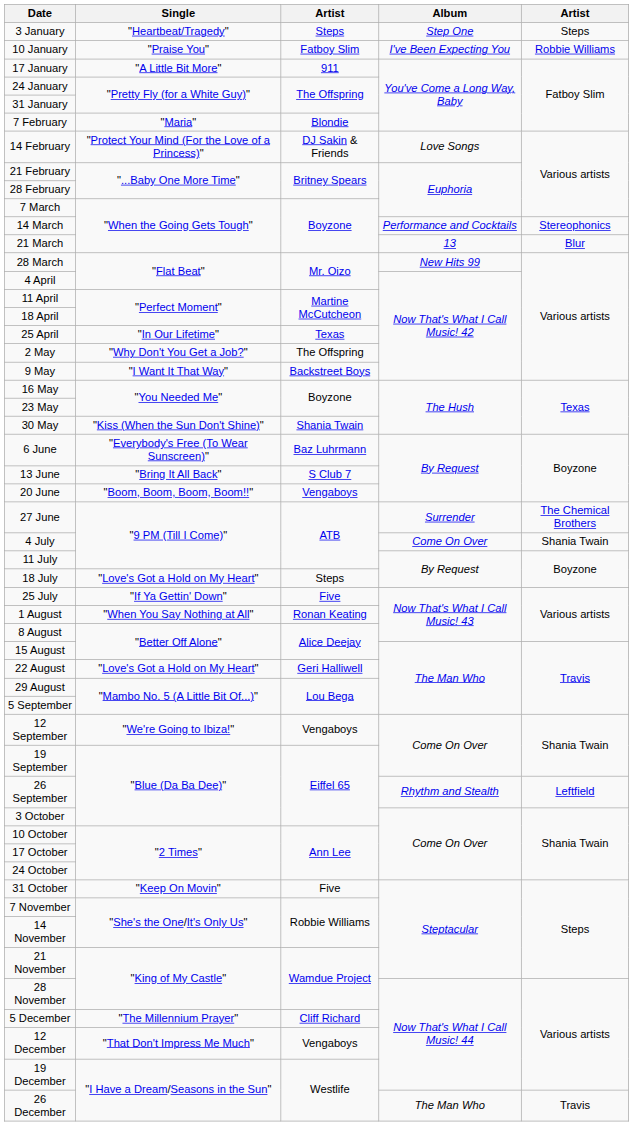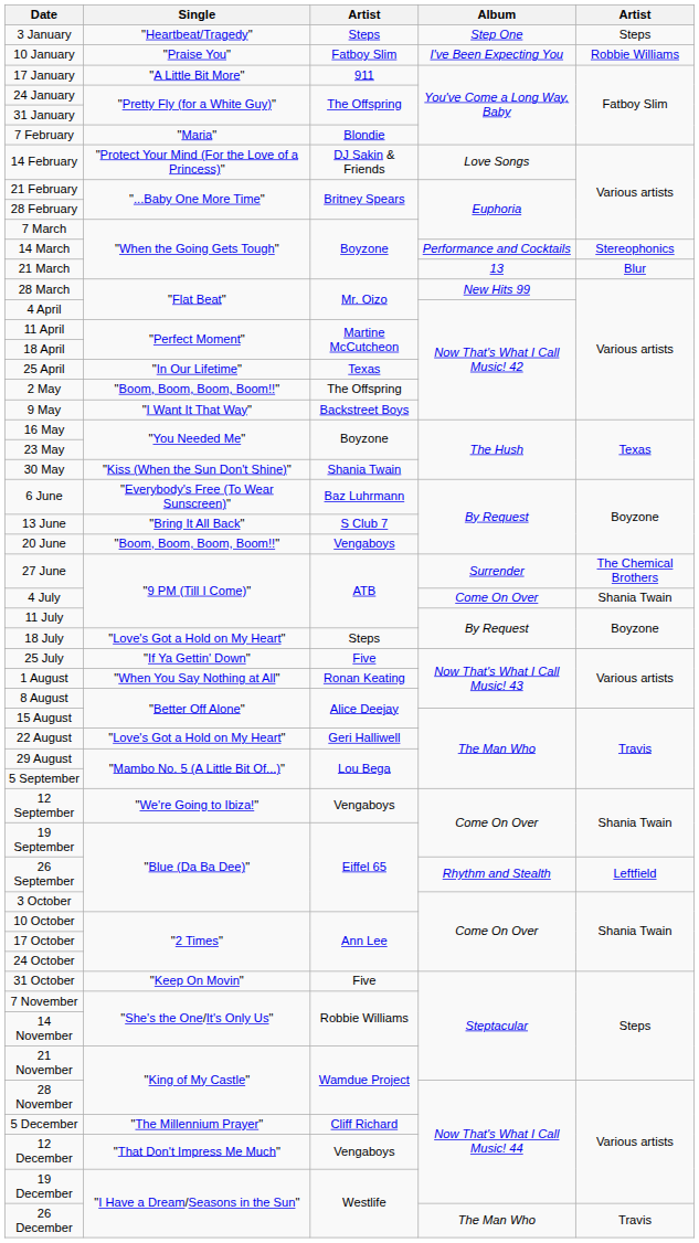2 May | Single: "Why Don't You Get a Job?" -> "Boom, Boom, Boom, Boom!!"
